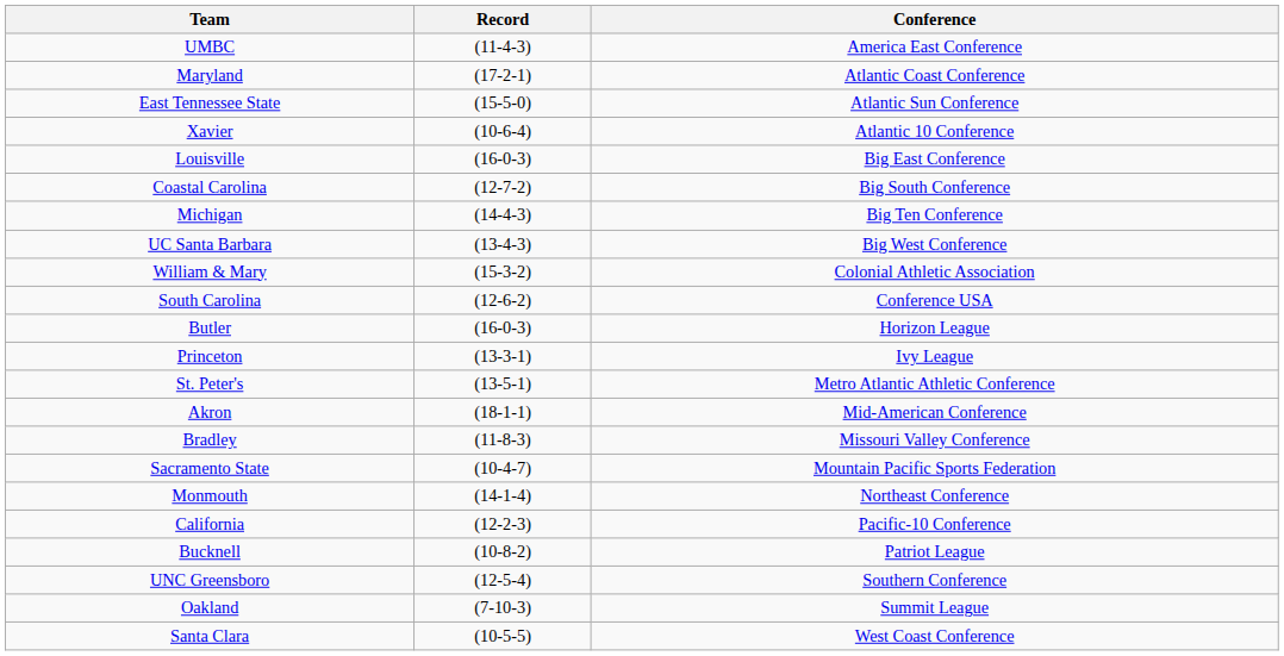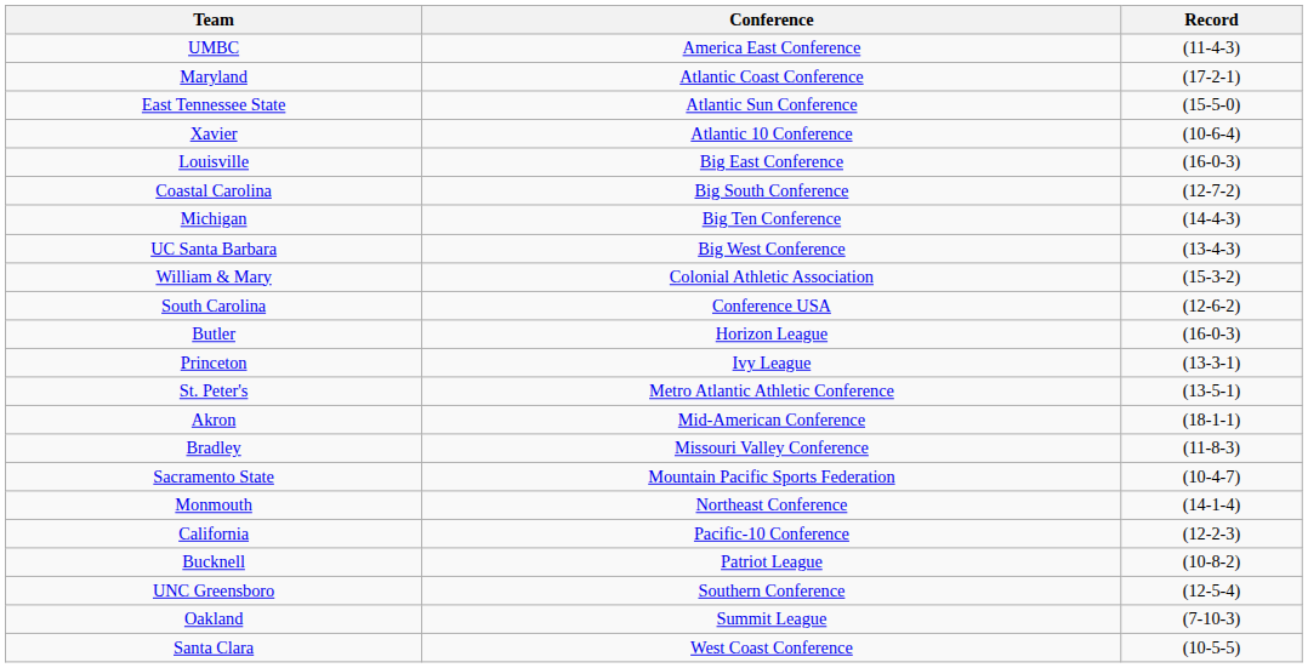columns swapped: Conference <-> Record
